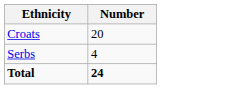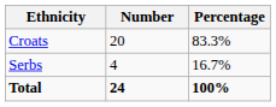+ column: Percentage | 83.3% | 16.7% | 100%
